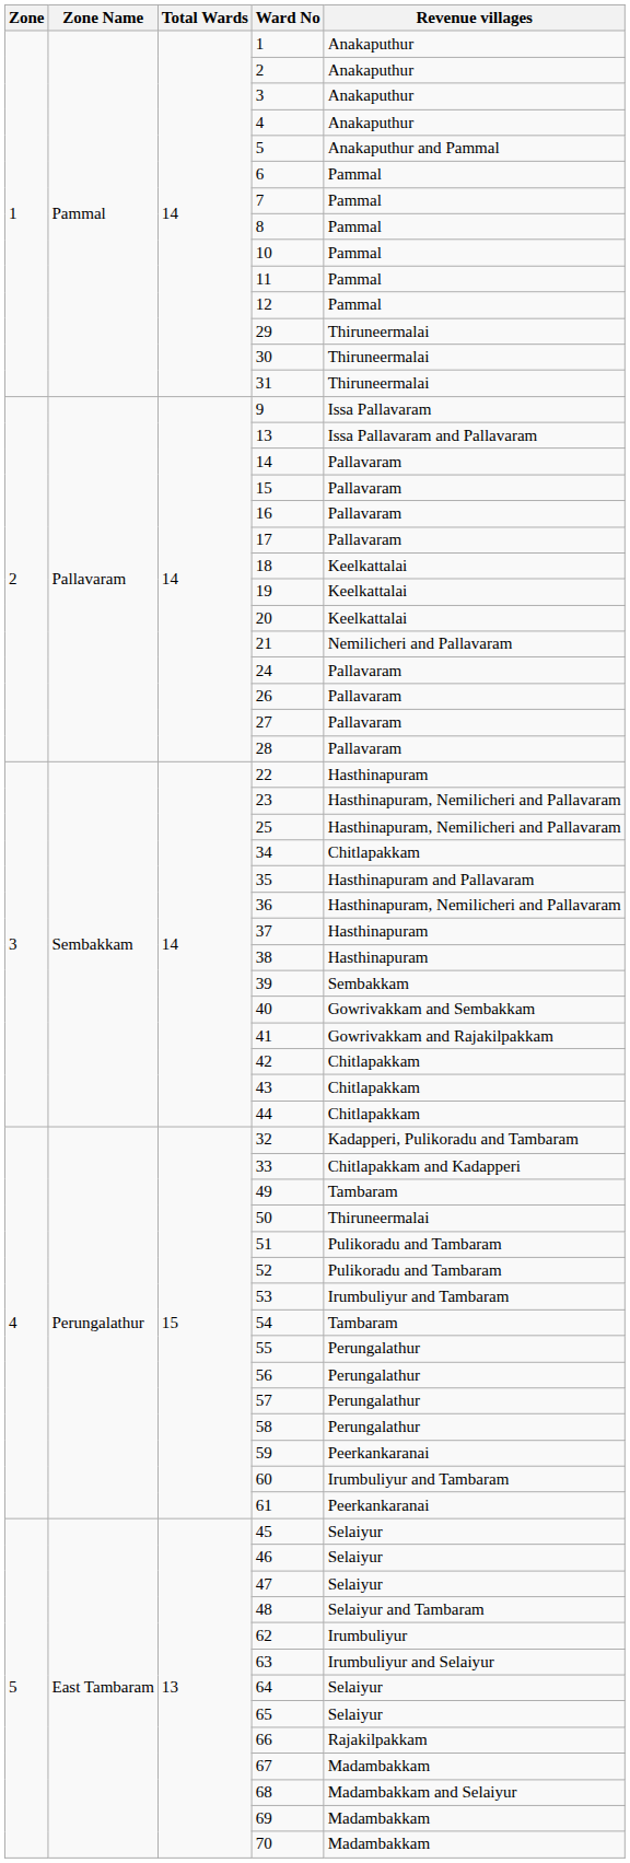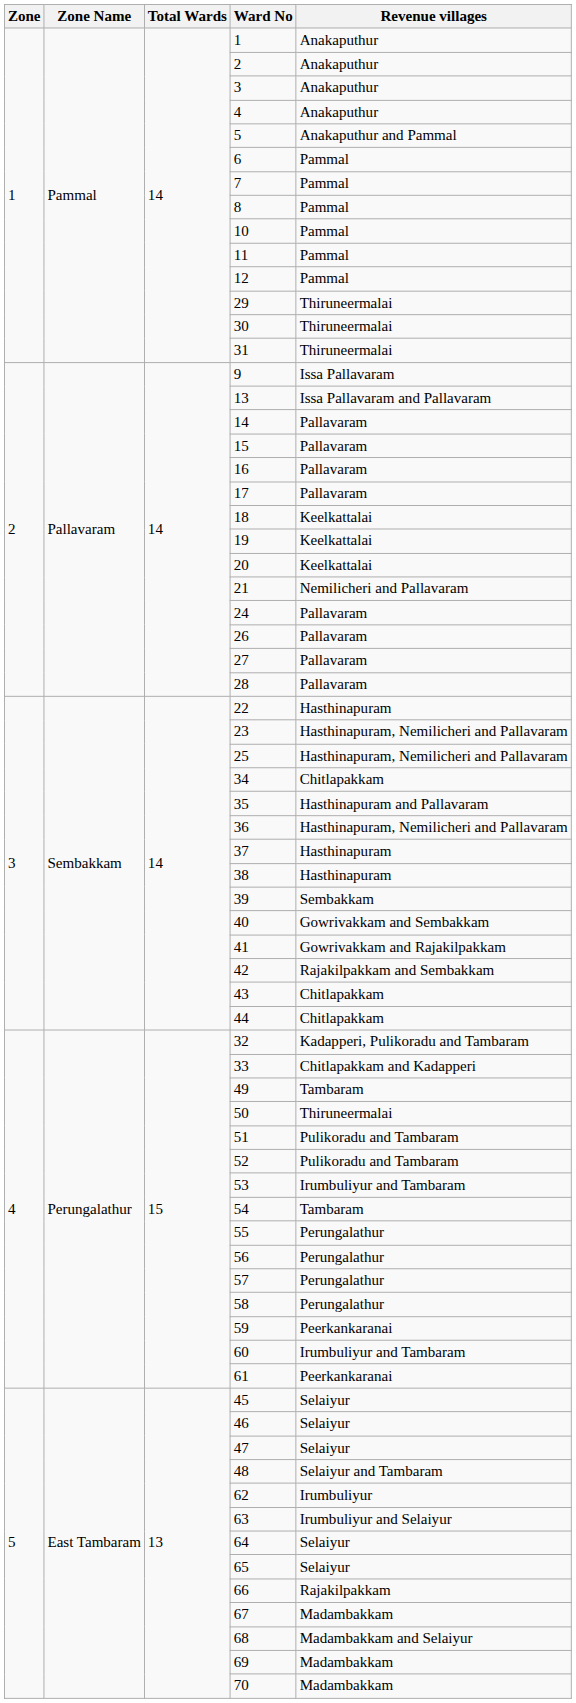42 | Revenue villages: Chitlapakkam -> Rajakilpakkam and Sembakkam
